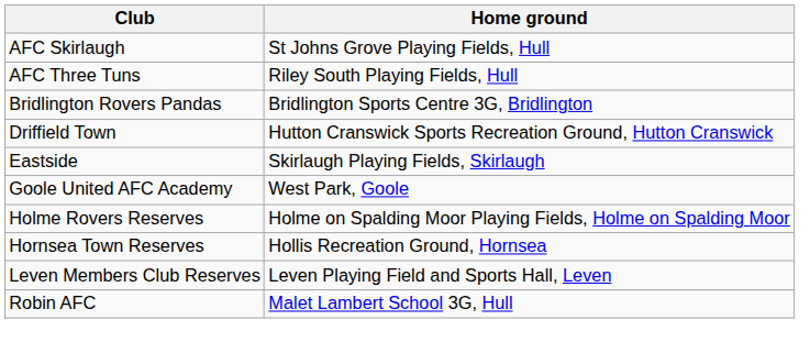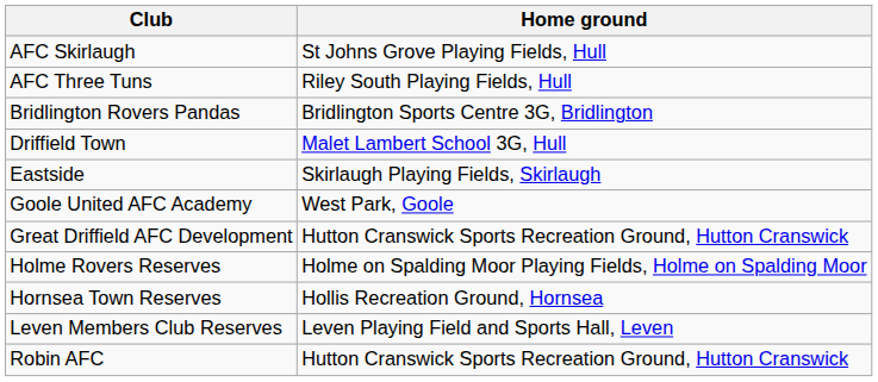Driffield Town | Home ground: Hutton Cranswick Sports Recreation Ground, Hutton Cranswick -> Malet Lambert School 3G, Hull
+ row: Great Driffield AFC Development | Hutton Cranswick Sports Recreation Ground, Hutton Cranswick
Robin AFC | Home ground: Malet Lambert School 3G, Hull -> Hutton Cranswick Sports Recreation Ground, Hutton Cranswick
